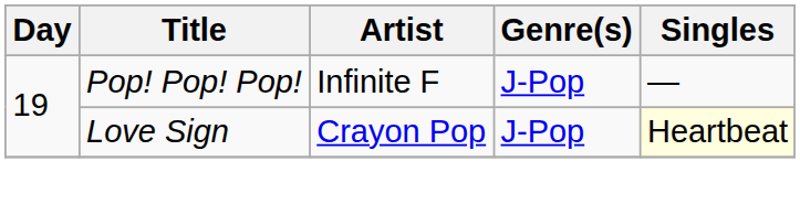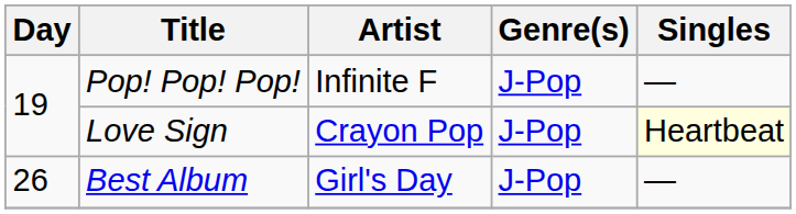+ row: 26 | Best Album | Girl's Day | J-Pop | —
